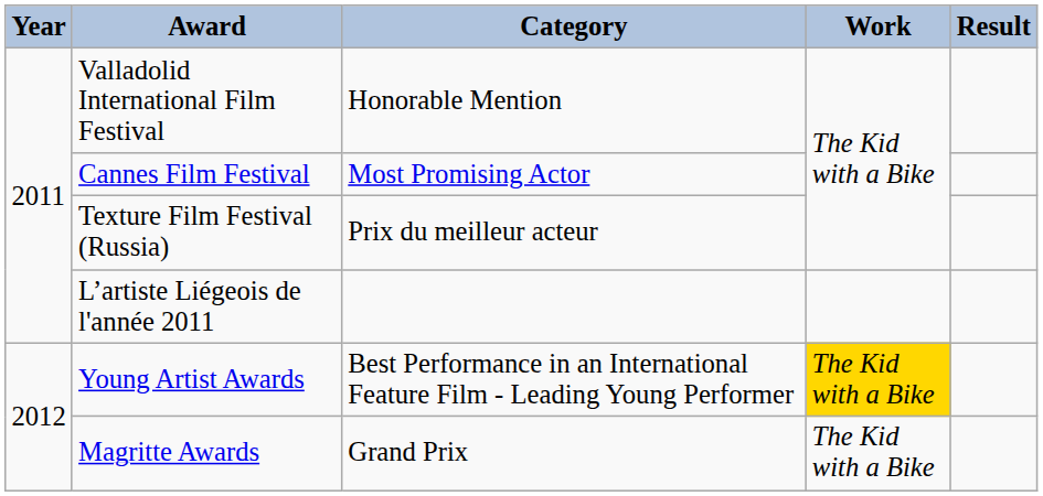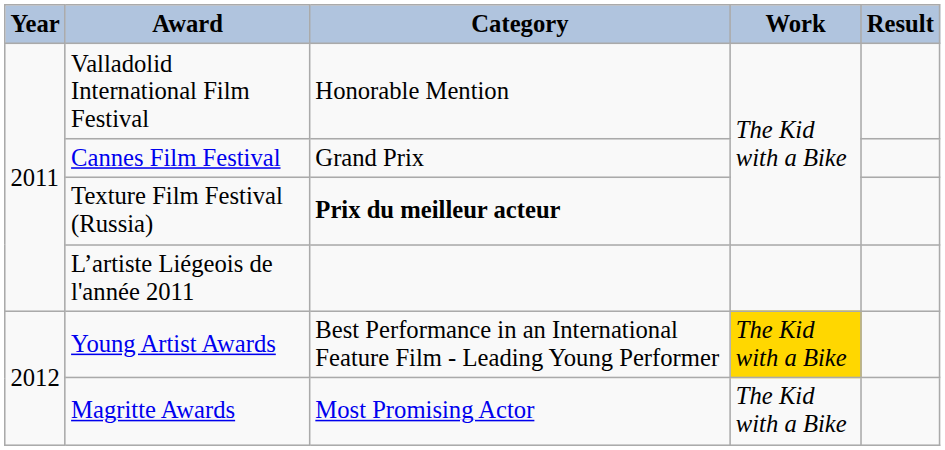Cannes Film Festival | Category: Most Promising Actor -> Grand Prix
Texture Film Festival (Russia) | Category: normal -> bold
Magritte Awards | Category: Grand Prix -> Most Promising Actor
